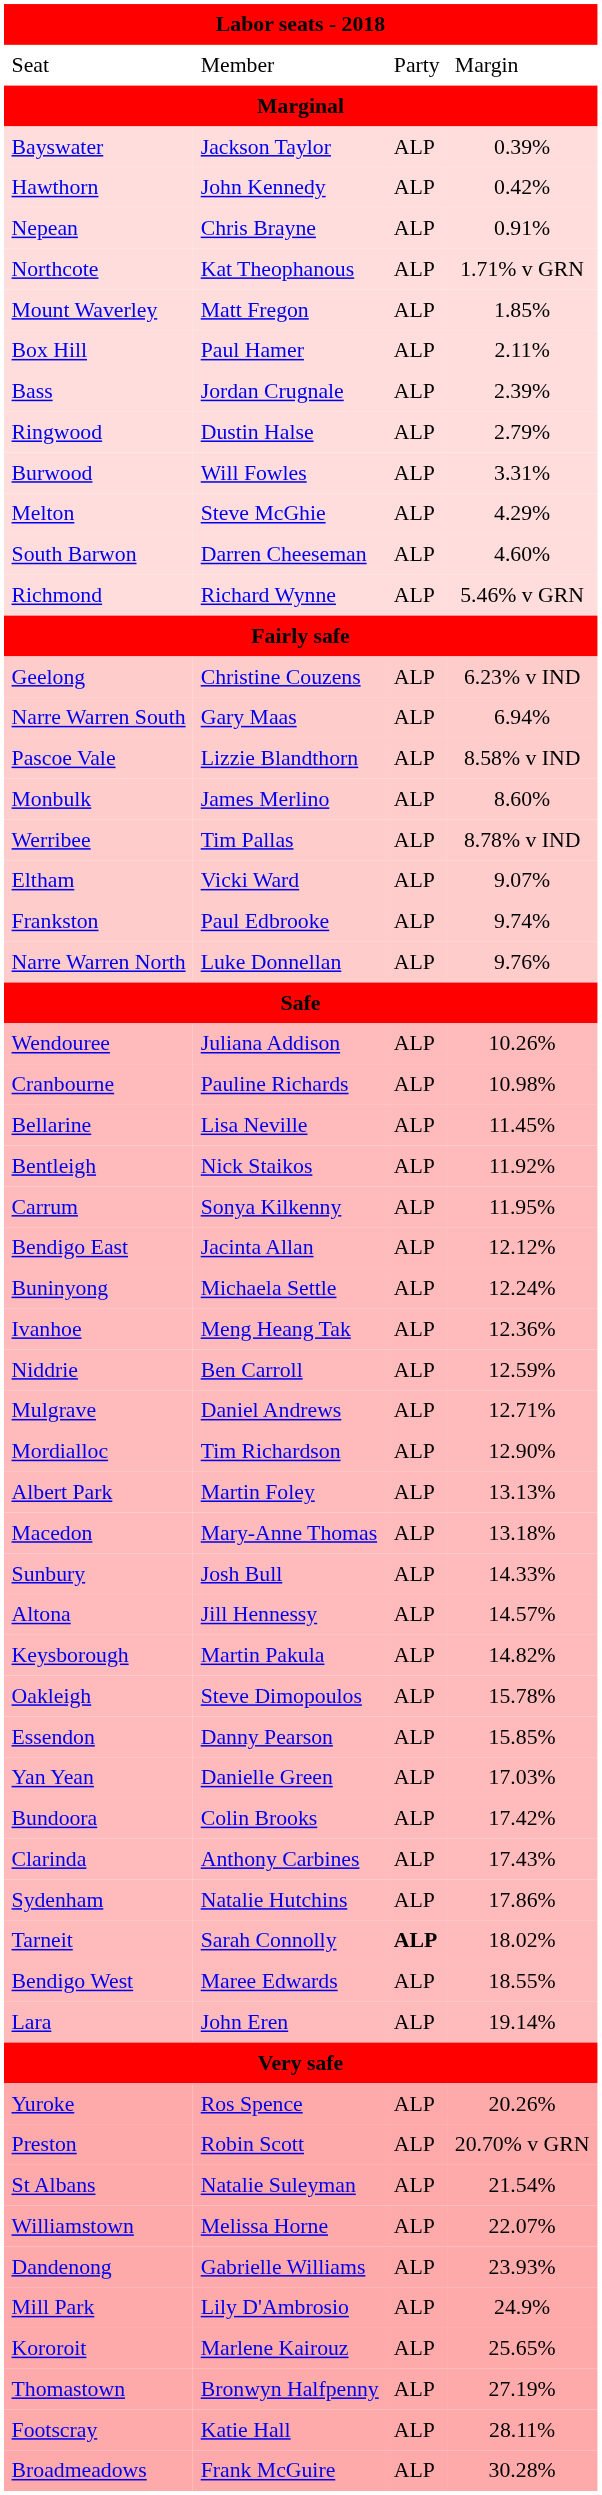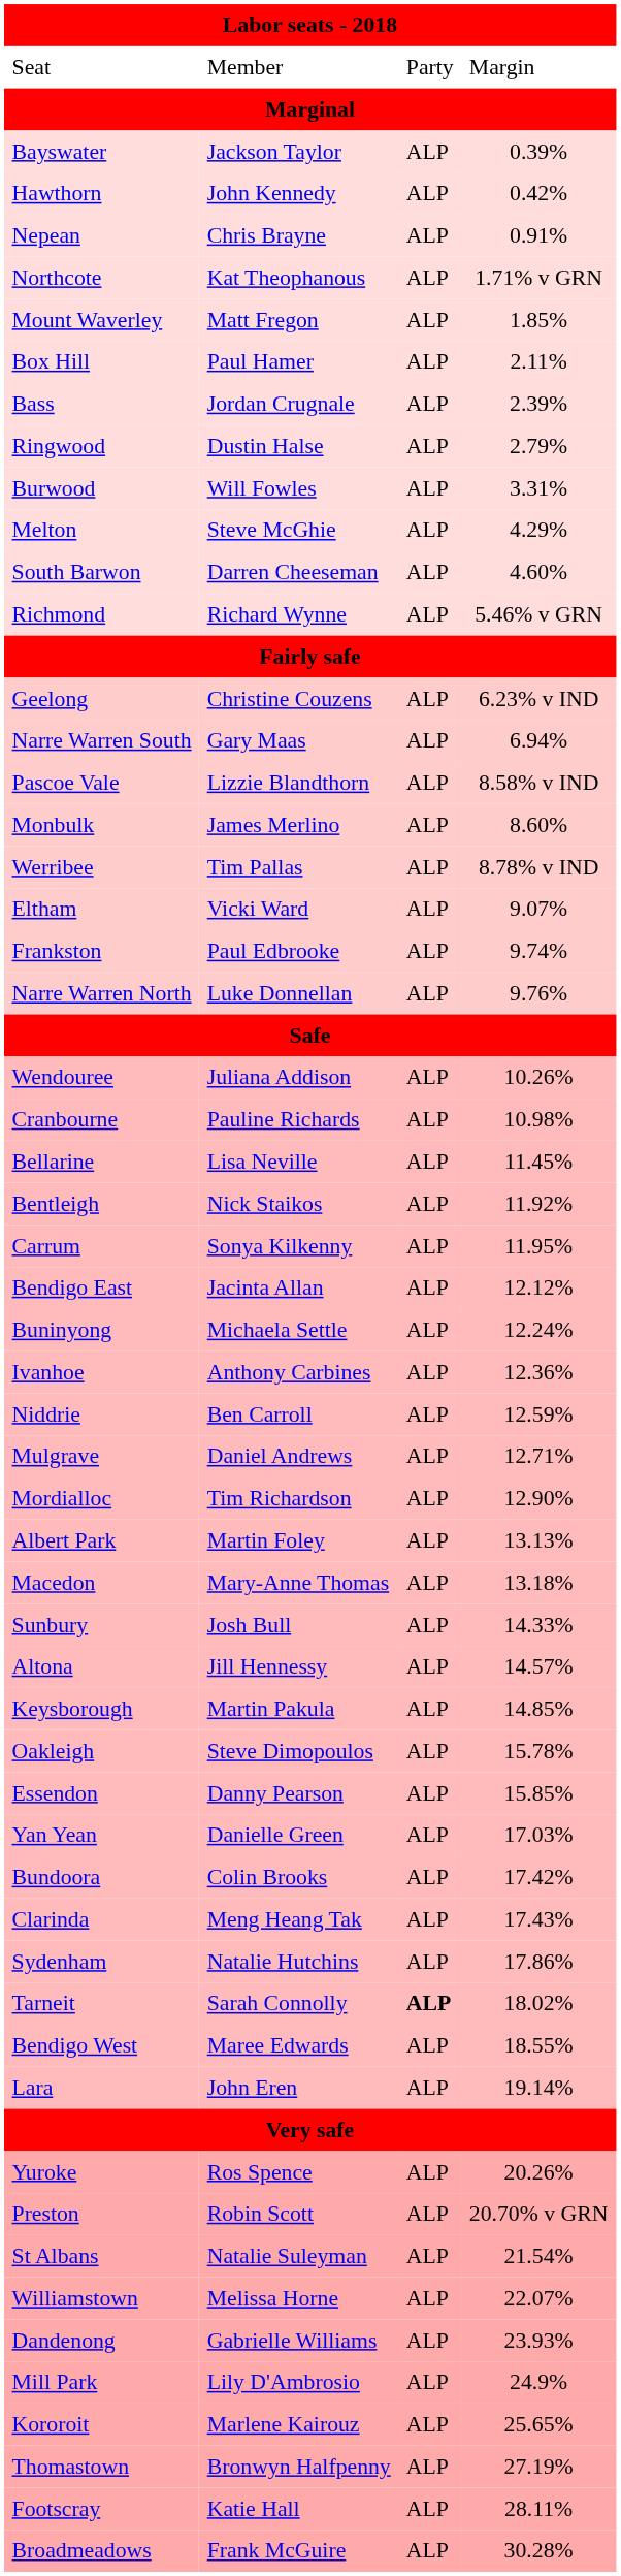Ivanhoe | column 2: Meng Heang Tak -> Anthony Carbines
Keysborough | column 4: 14.82% -> 14.85%
Clarinda | column 2: Anthony Carbines -> Meng Heang Tak
